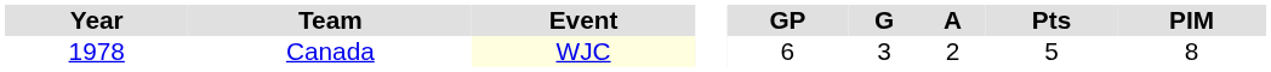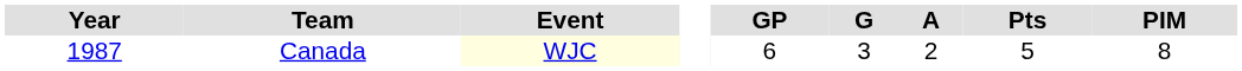Canada | Year: 1978 -> 1987
